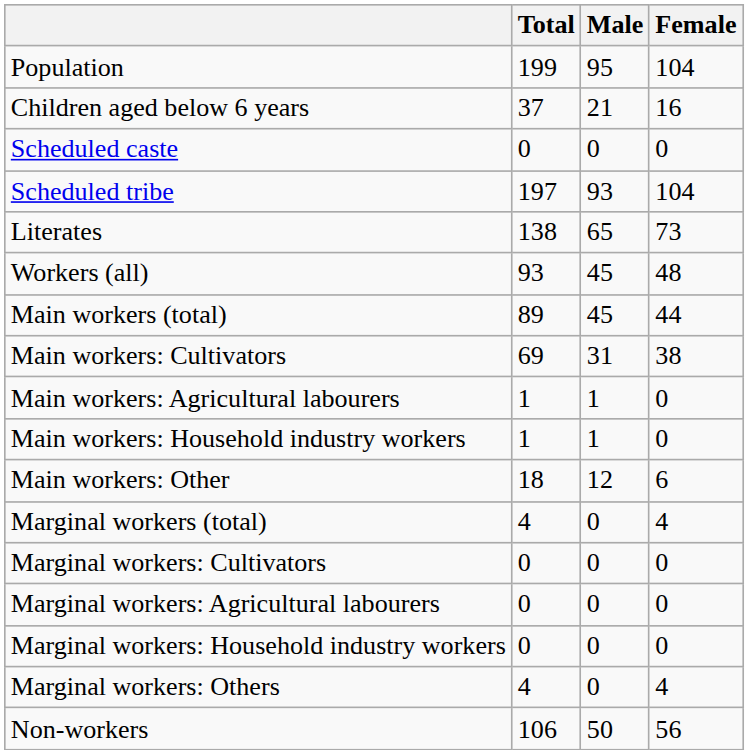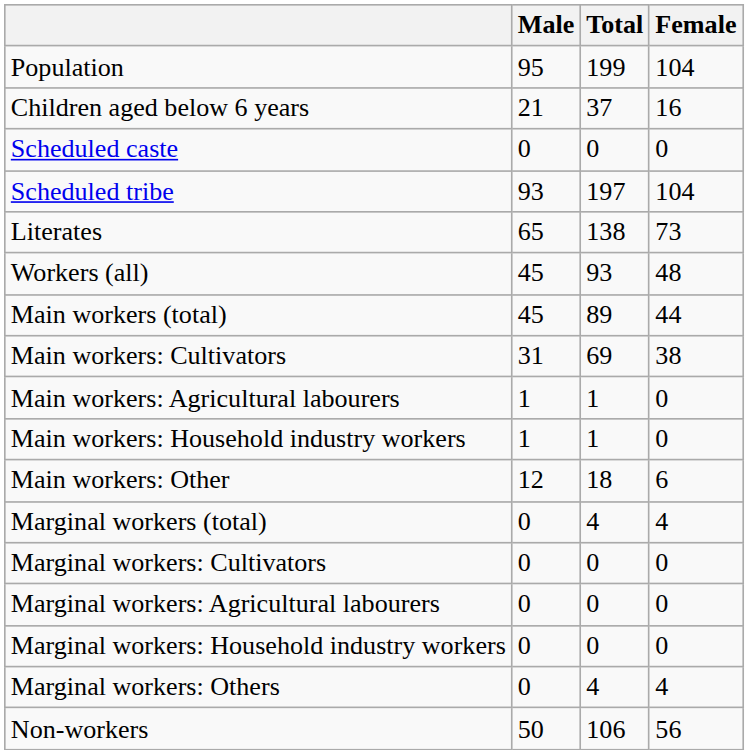columns swapped: Total <-> Male
